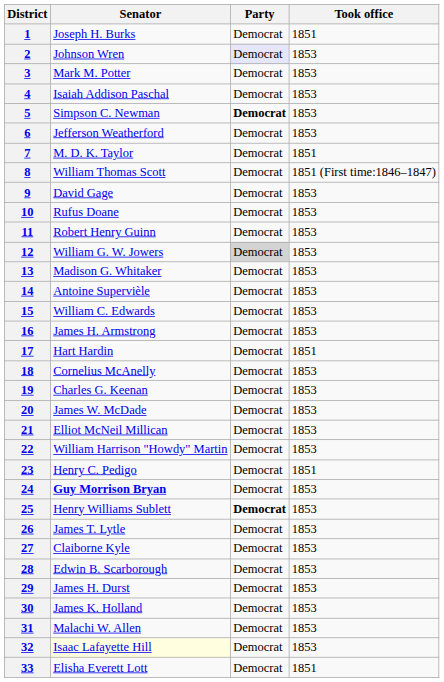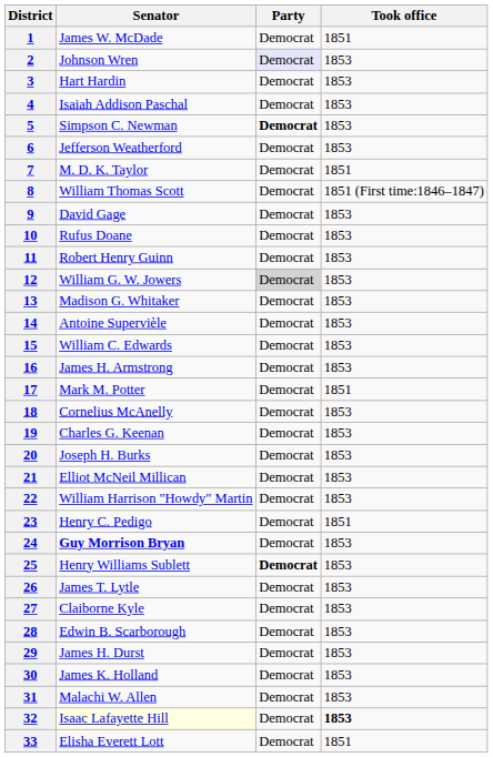1 | Senator: Joseph H. Burks -> James W. McDade
3 | Senator: Mark M. Potter -> Hart Hardin
17 | Senator: Hart Hardin -> Mark M. Potter
20 | Senator: James W. McDade -> Joseph H. Burks
32 | Took office: normal -> bold
